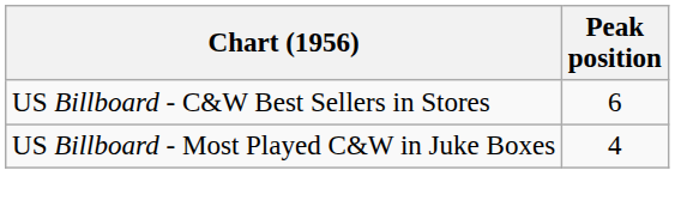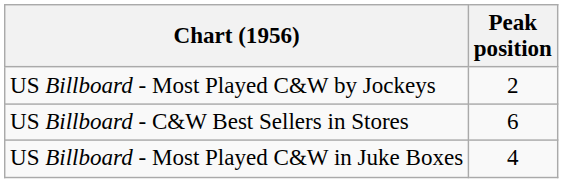+ row: US Billboard - Most Played C&W by Jockeys | 2
